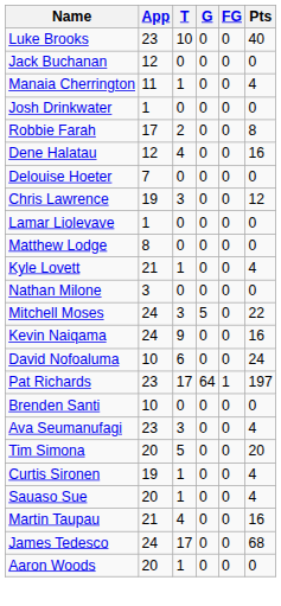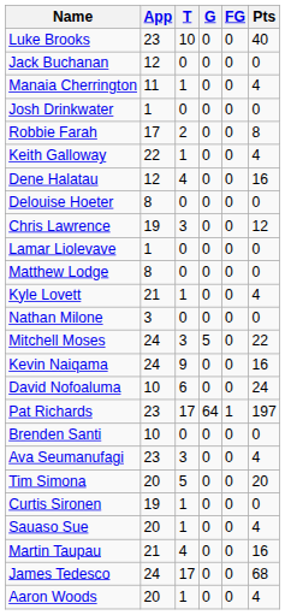+ row: Keith Galloway | 22 | 1 | 0 | 0 | 4
Delouise Hoeter | App: 7 -> 8
Curtis Sironen | Pts: 4 -> 0
Aaron Woods | Pts: 0 -> 4
